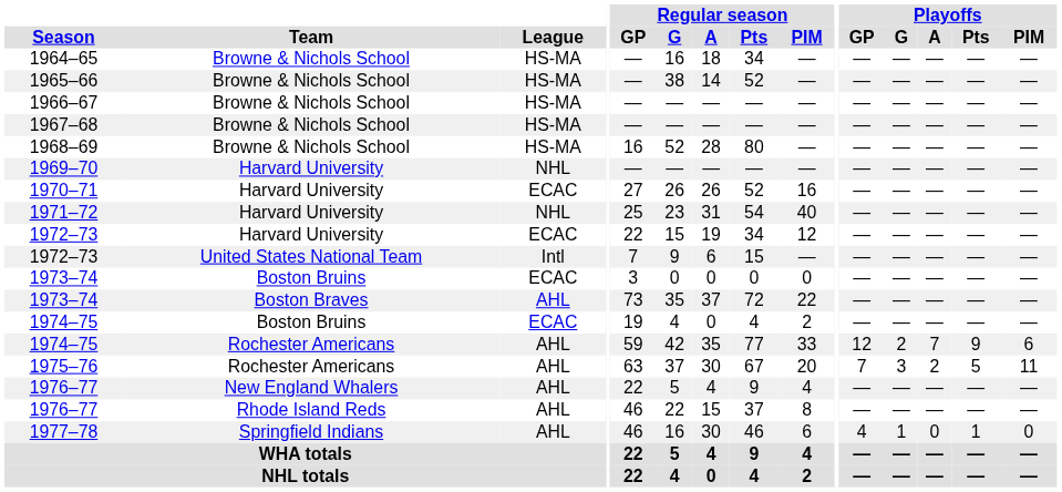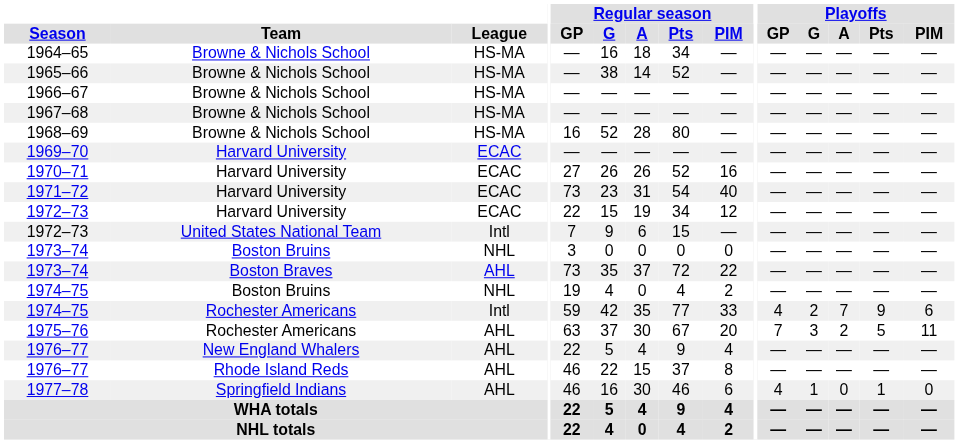1969–70 | League: NHL -> ECAC
1971–72 | League: NHL -> ECAC
1971–72 | Regular season / GP: 25 -> 73
1973–74 / Boston Bruins | League: ECAC -> NHL
1974–75 / Boston Bruins | League: ECAC -> NHL
1974–75 / Rochester Americans | League: AHL -> Intl
1974–75 / Rochester Americans | Playoffs / GP: 12 -> 4
